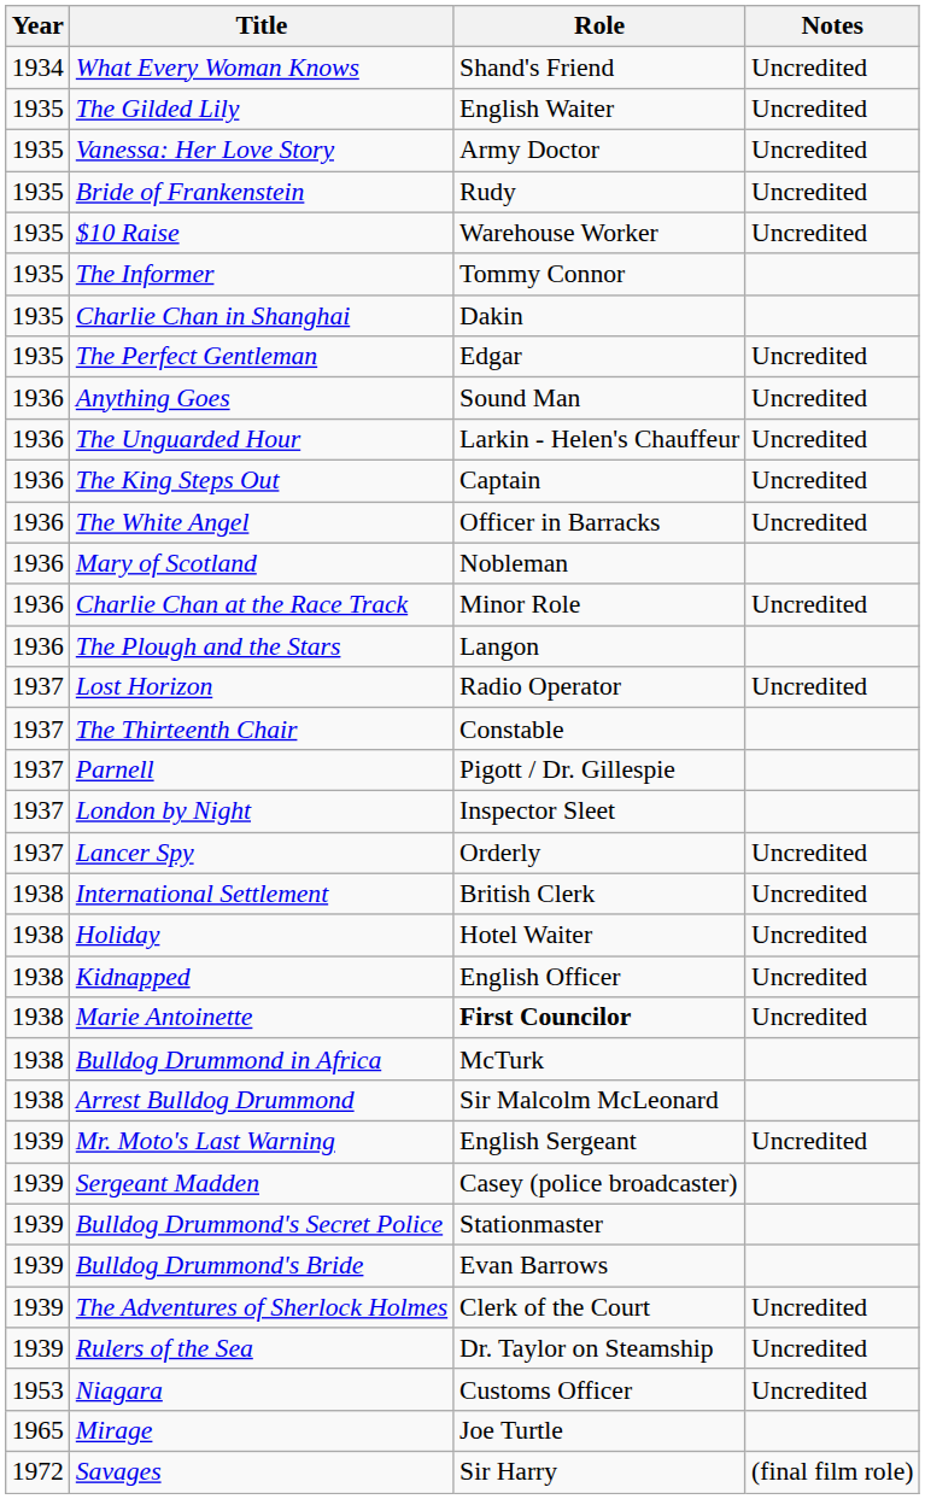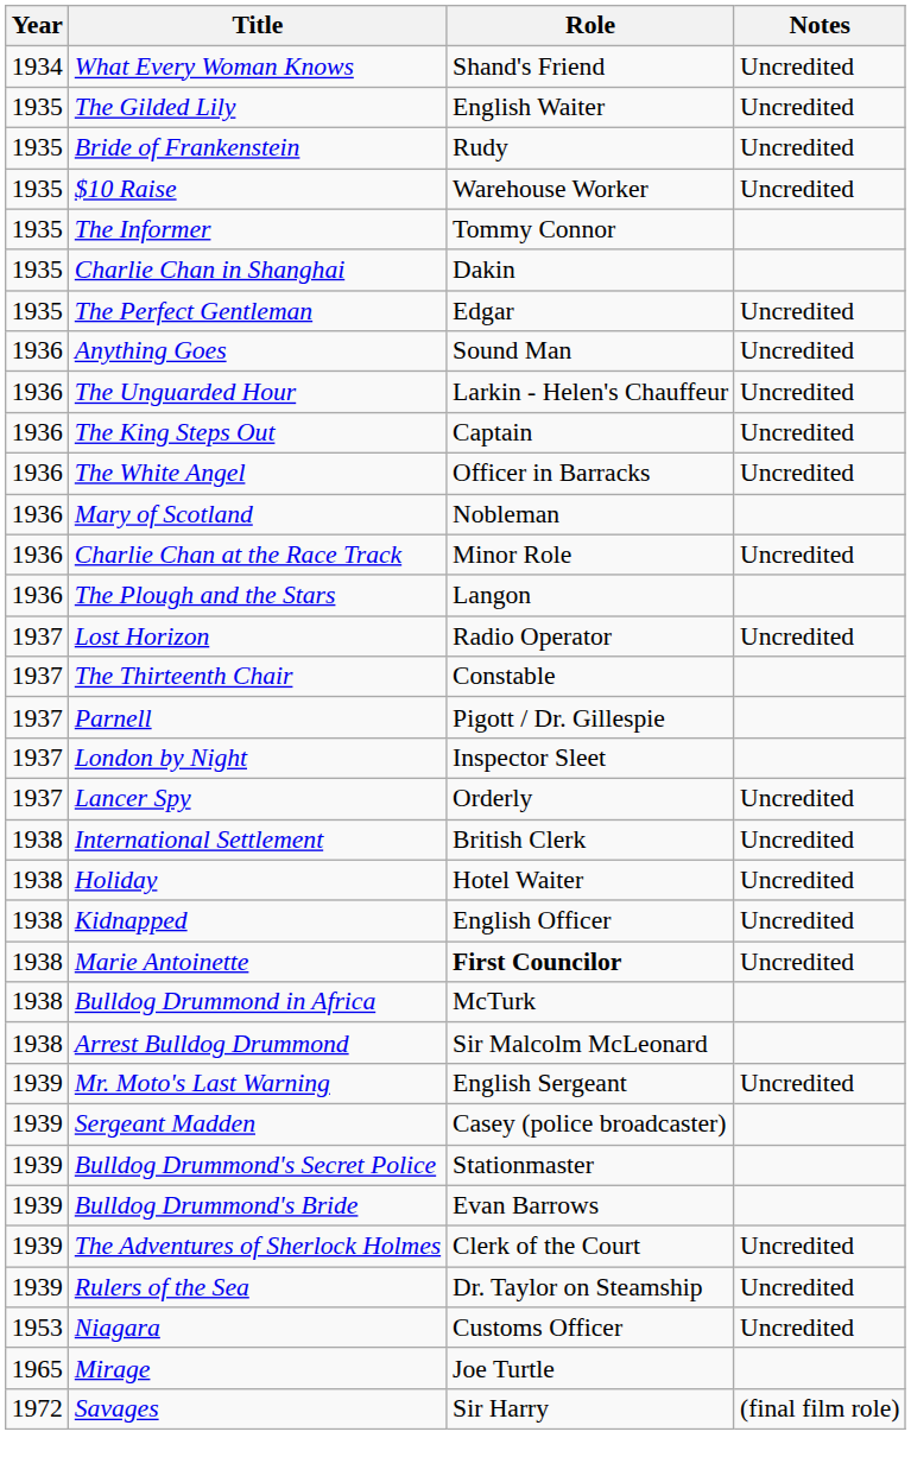- row: 1935 | Vanessa: Her Love Story | Army Doctor | Uncredited
